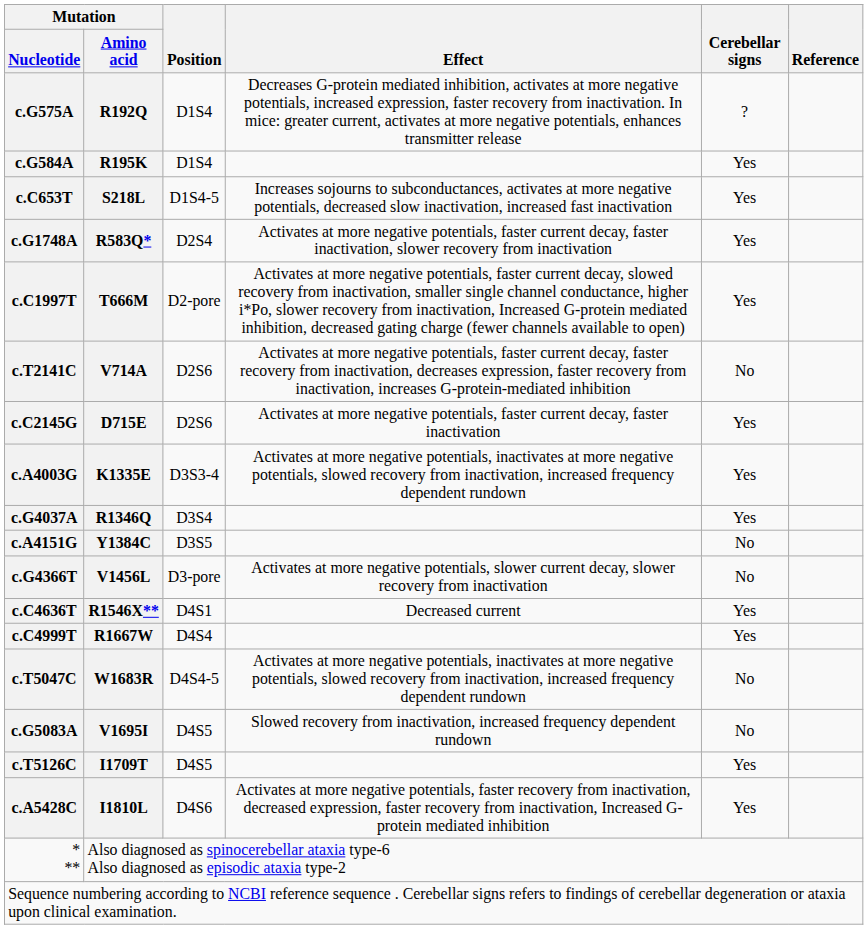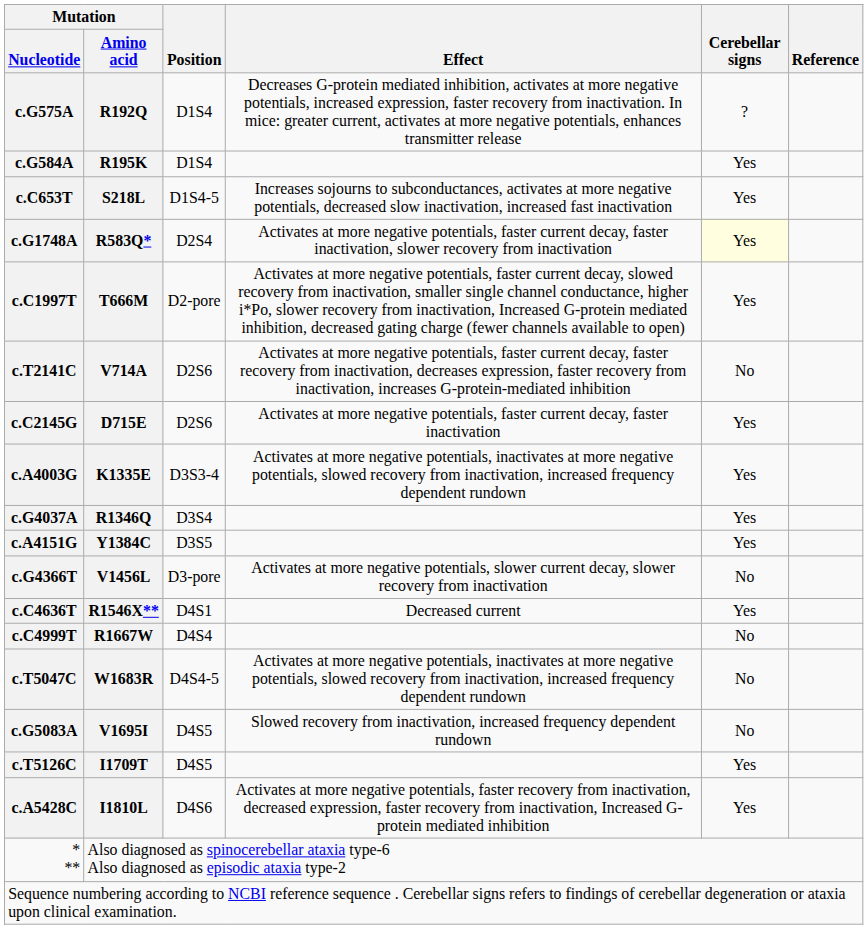c.G1748A | Cerebellar signs: no background -> lightyellow background
c.A4151G | Cerebellar signs: No -> Yes
c.C4999T | Cerebellar signs: Yes -> No
